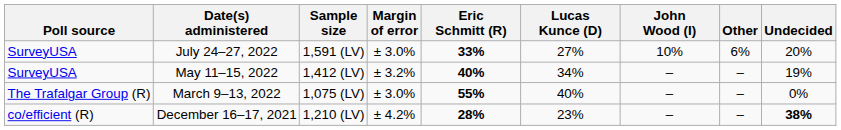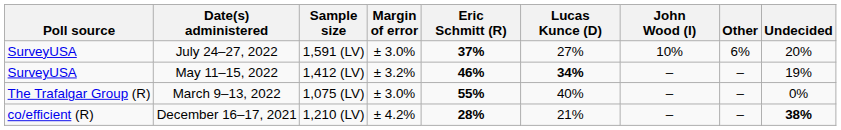July 24–27, 2022 | Eric Schmitt (R): 33% -> 37%
May 11–15, 2022 | Eric Schmitt (R): 40% -> 46%
May 11–15, 2022 | Lucas Kunce (D): normal -> bold
December 16–17, 2021 | Lucas Kunce (D): 23% -> 21%
